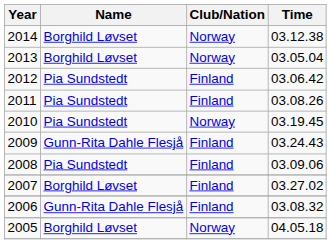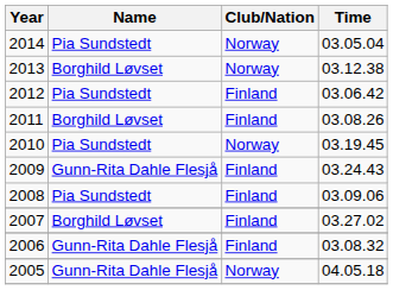2014 | Name: Borghild Løvset -> Pia Sundstedt
2014 | Time: 03.12.38 -> 03.05.04
2013 | Time: 03.05.04 -> 03.12.38
2011 | Name: Pia Sundstedt -> Borghild Løvset
2005 | Name: Borghild Løvset -> Gunn-Rita Dahle Flesjå
